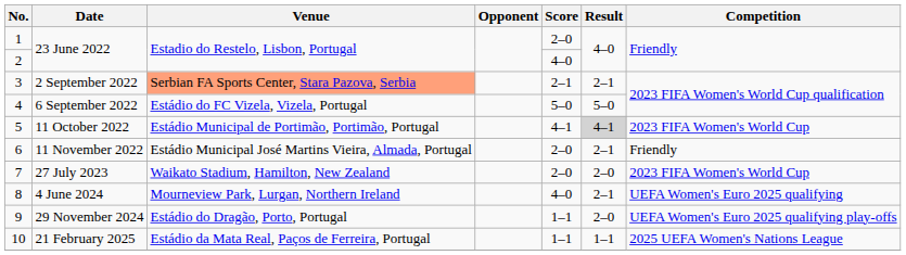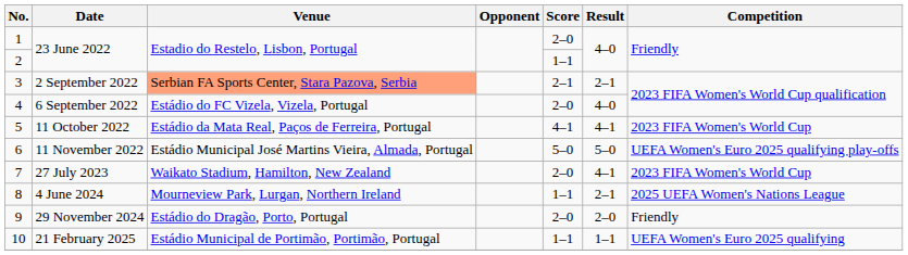2 / 23 June 2022 | Score: 4–0 -> 1–1
6 September 2022 | Score: 5–0 -> 2–0
6 September 2022 | Result: 5–0 -> 4–0
11 October 2022 | Venue: Estádio Municipal de Portimão, Portimão, Portugal -> Estádio da Mata Real, Paços de Ferreira, Portugal
11 October 2022 | Result: lightgrey background -> no background
11 November 2022 | Score: 2–0 -> 5–0
11 November 2022 | Result: 2–1 -> 5–0
11 November 2022 | Competition: Friendly -> UEFA Women's Euro 2025 qualifying play-offs
27 July 2023 | Result: 2–0 -> 4–1
4 June 2024 | Score: 4–0 -> 1–1
4 June 2024 | Competition: UEFA Women's Euro 2025 qualifying -> 2025 UEFA Women's Nations League
29 November 2024 | Score: 1–1 -> 2–0
29 November 2024 | Competition: UEFA Women's Euro 2025 qualifying play-offs -> Friendly
21 February 2025 | Venue: Estádio da Mata Real, Paços de Ferreira, Portugal -> Estádio Municipal de Portimão, Portimão, Portugal
21 February 2025 | Competition: 2025 UEFA Women's Nations League -> UEFA Women's Euro 2025 qualifying
